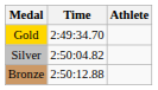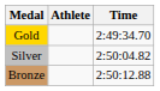columns swapped: Athlete <-> Time
